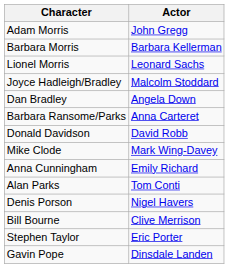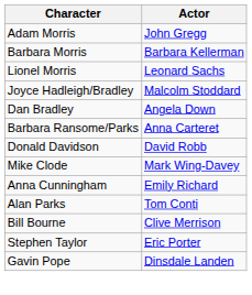- row: Denis Porson | Nigel Havers
